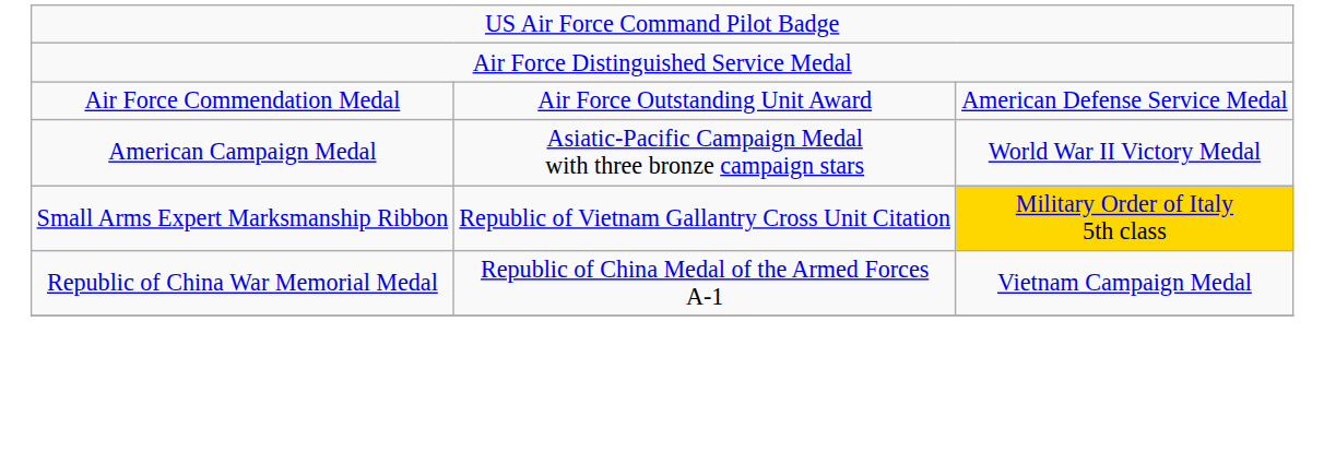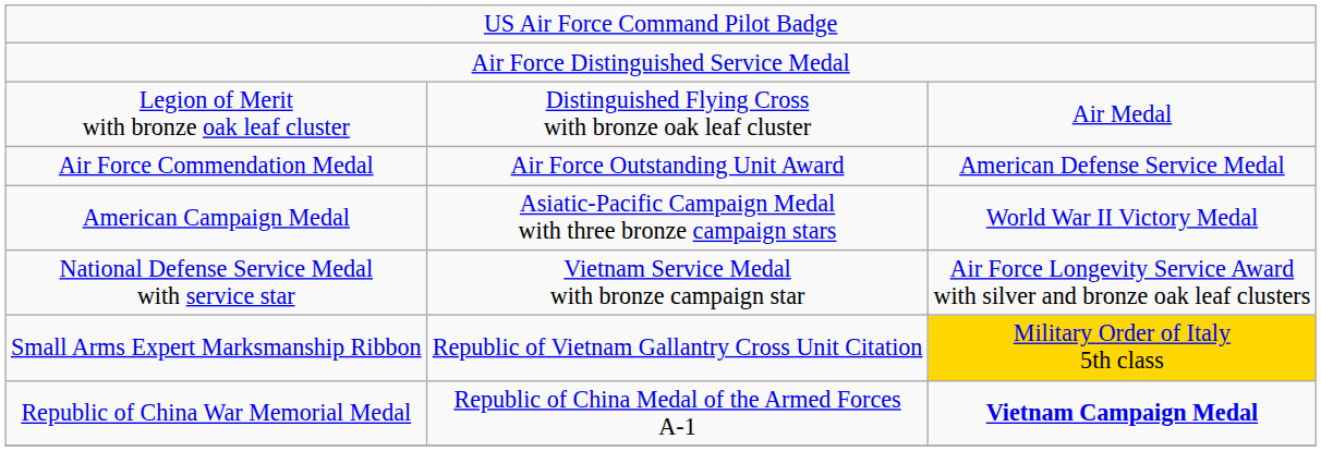+ row: Legion of Merit with bronze oak leaf cluster | Distinguished Flying Cross with bronze oak leaf cluster | Air Medal
+ row: National Defense Service Medal with service star | Vietnam Service Medal with bronze campaign star | Air Force Longevity Service Award with silver and bronze oak leaf clusters
Republic of China War Memorial Medal | column 3: normal -> bold
